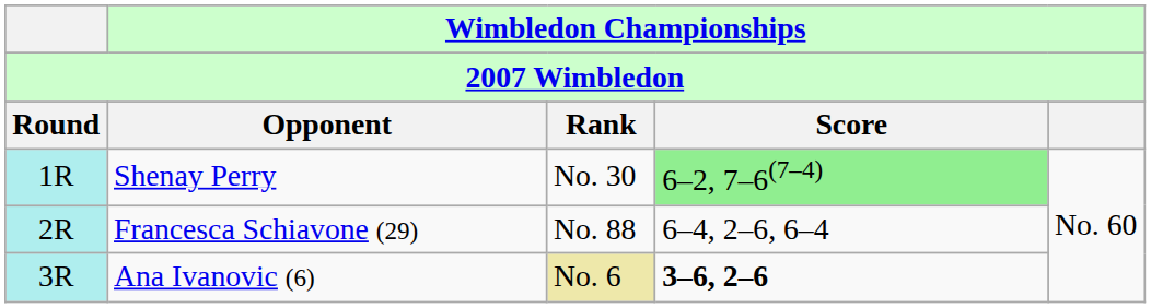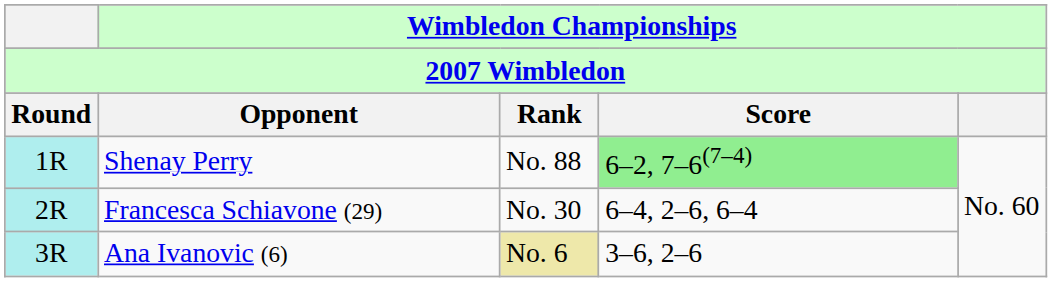Shenay Perry | Wimbledon Championships / Rank: No. 30 -> No. 88
Francesca Schiavone (29) | Wimbledon Championships / Rank: No. 88 -> No. 30
Ana Ivanovic (6) | Wimbledon Championships / Score: bold -> normal
